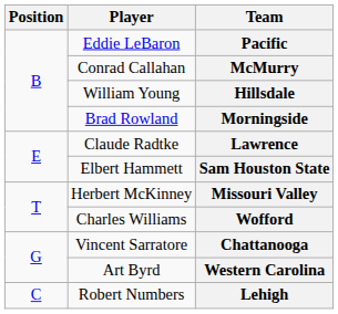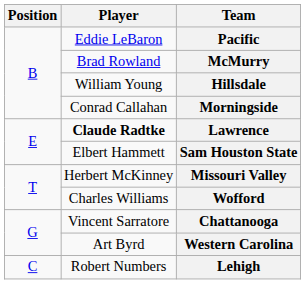McMurry | Player: Conrad Callahan -> Brad Rowland
Morningside | Player: Brad Rowland -> Conrad Callahan
Lawrence | Player: normal -> bold
